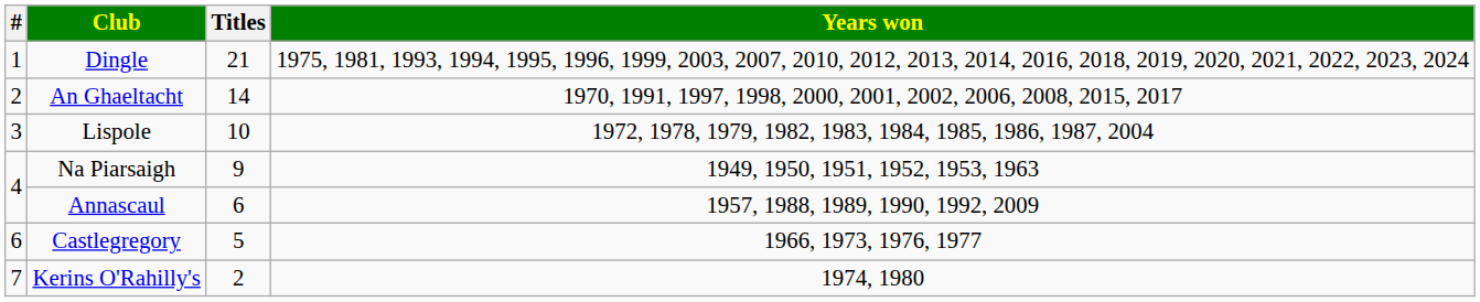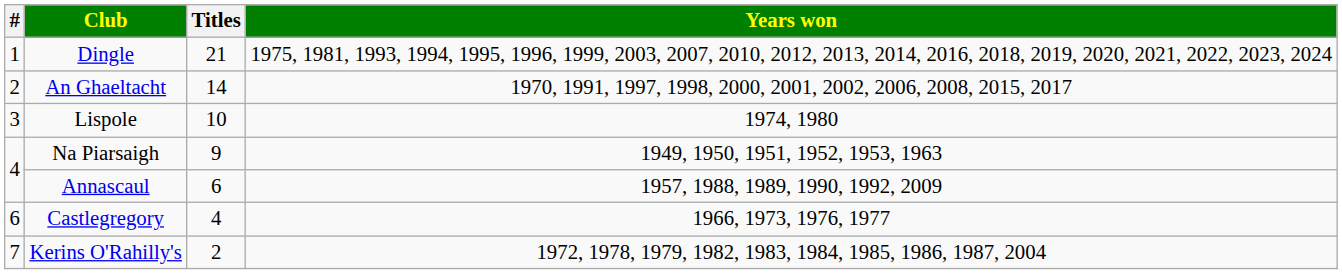Lispole | Years won: 1972, 1978, 1979, 1982, 1983, 1984, 1985, 1986, 1987, 2004 -> 1974, 1980
Castlegregory | Titles: 5 -> 4
Kerins O'Rahilly's | Years won: 1974, 1980 -> 1972, 1978, 1979, 1982, 1983, 1984, 1985, 1986, 1987, 2004
